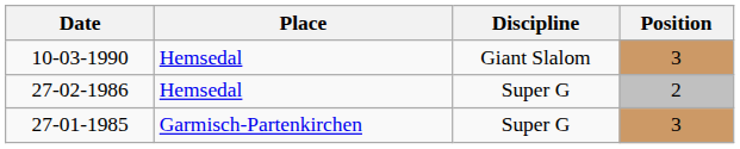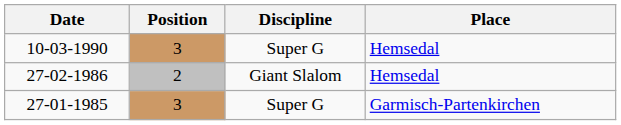columns swapped: Place <-> Position
10-03-1990 | Discipline: Giant Slalom -> Super G
27-02-1986 | Discipline: Super G -> Giant Slalom
